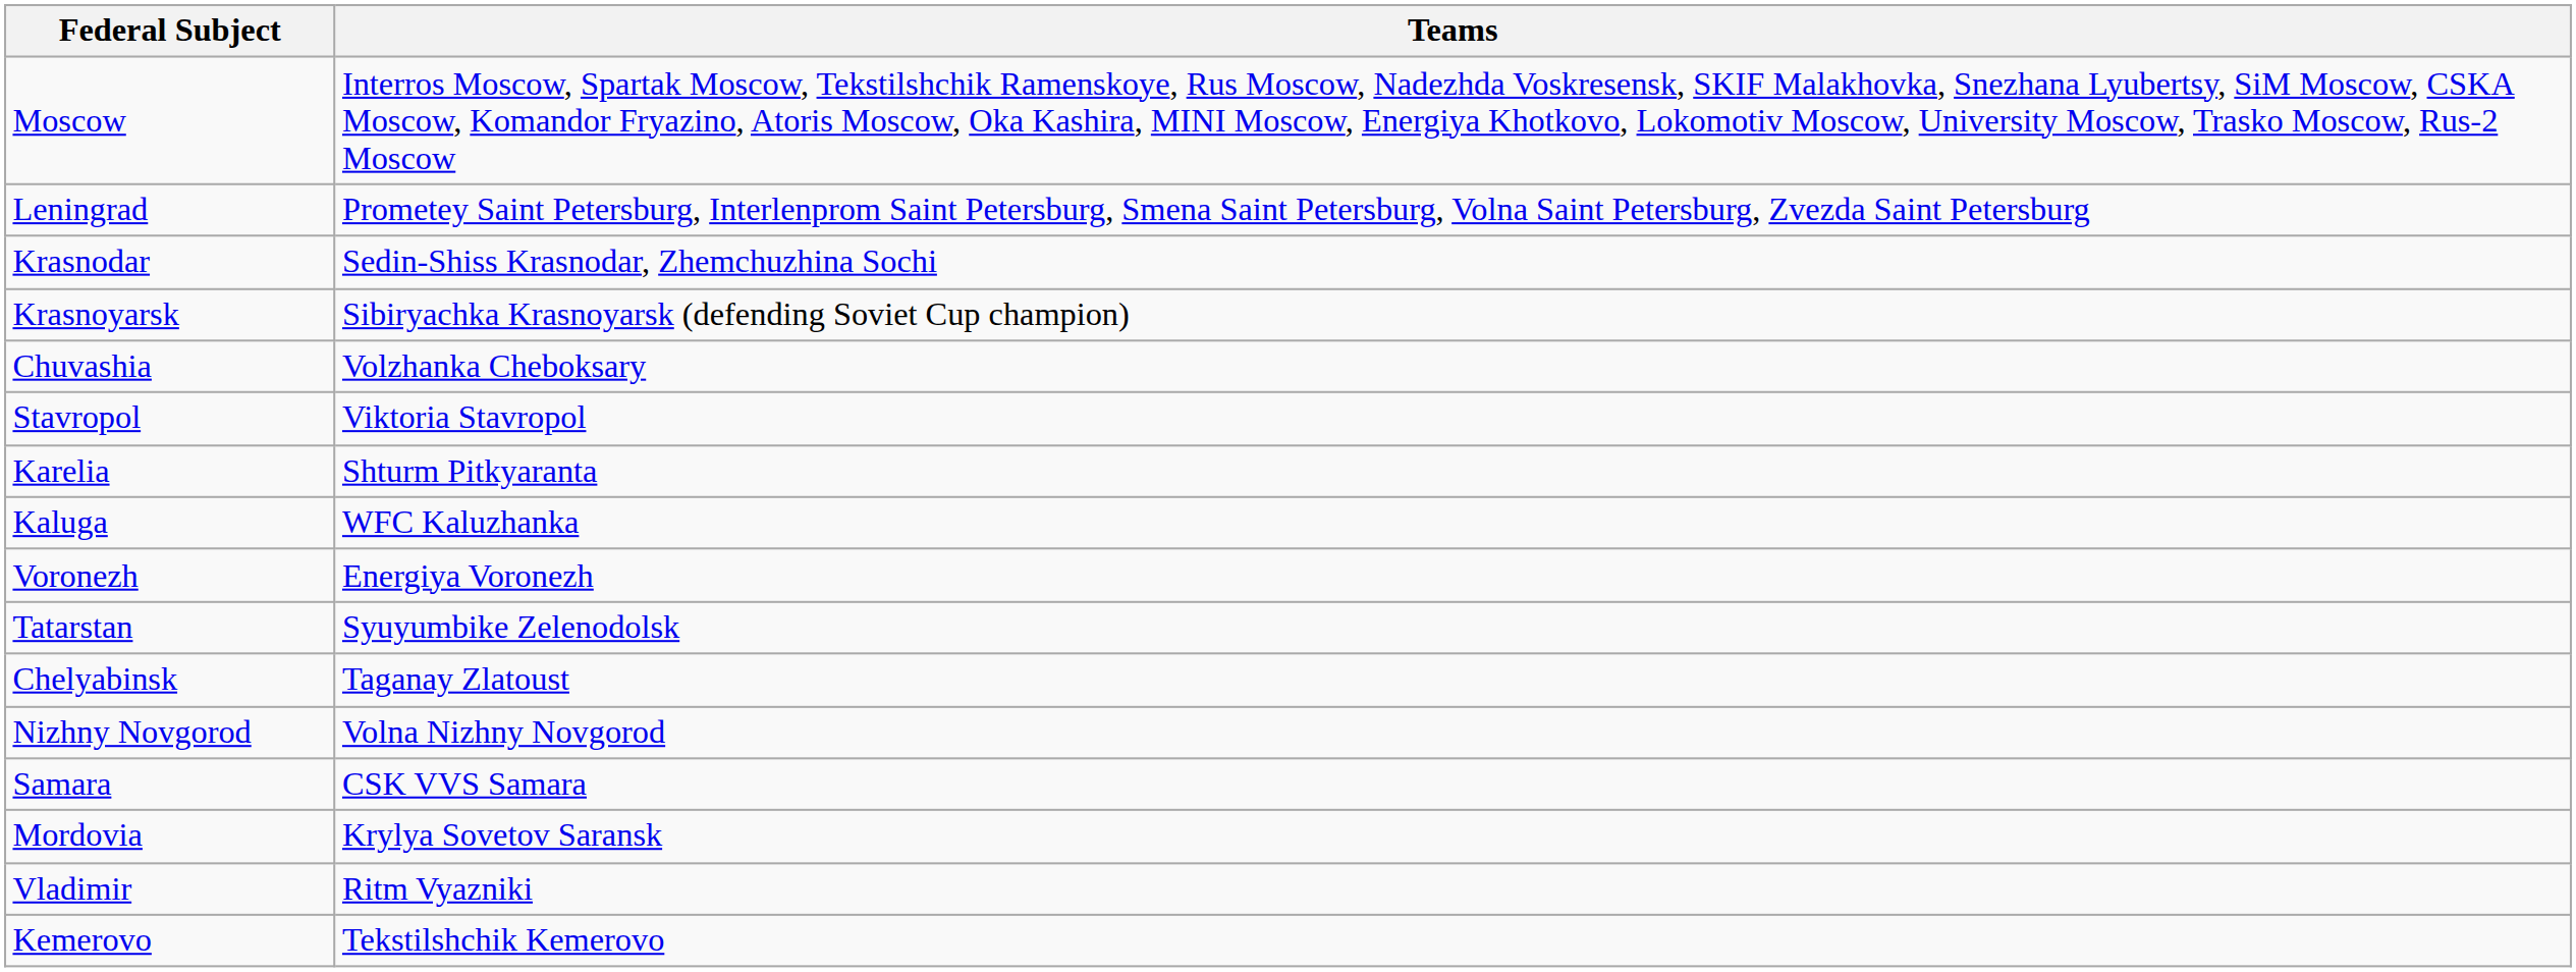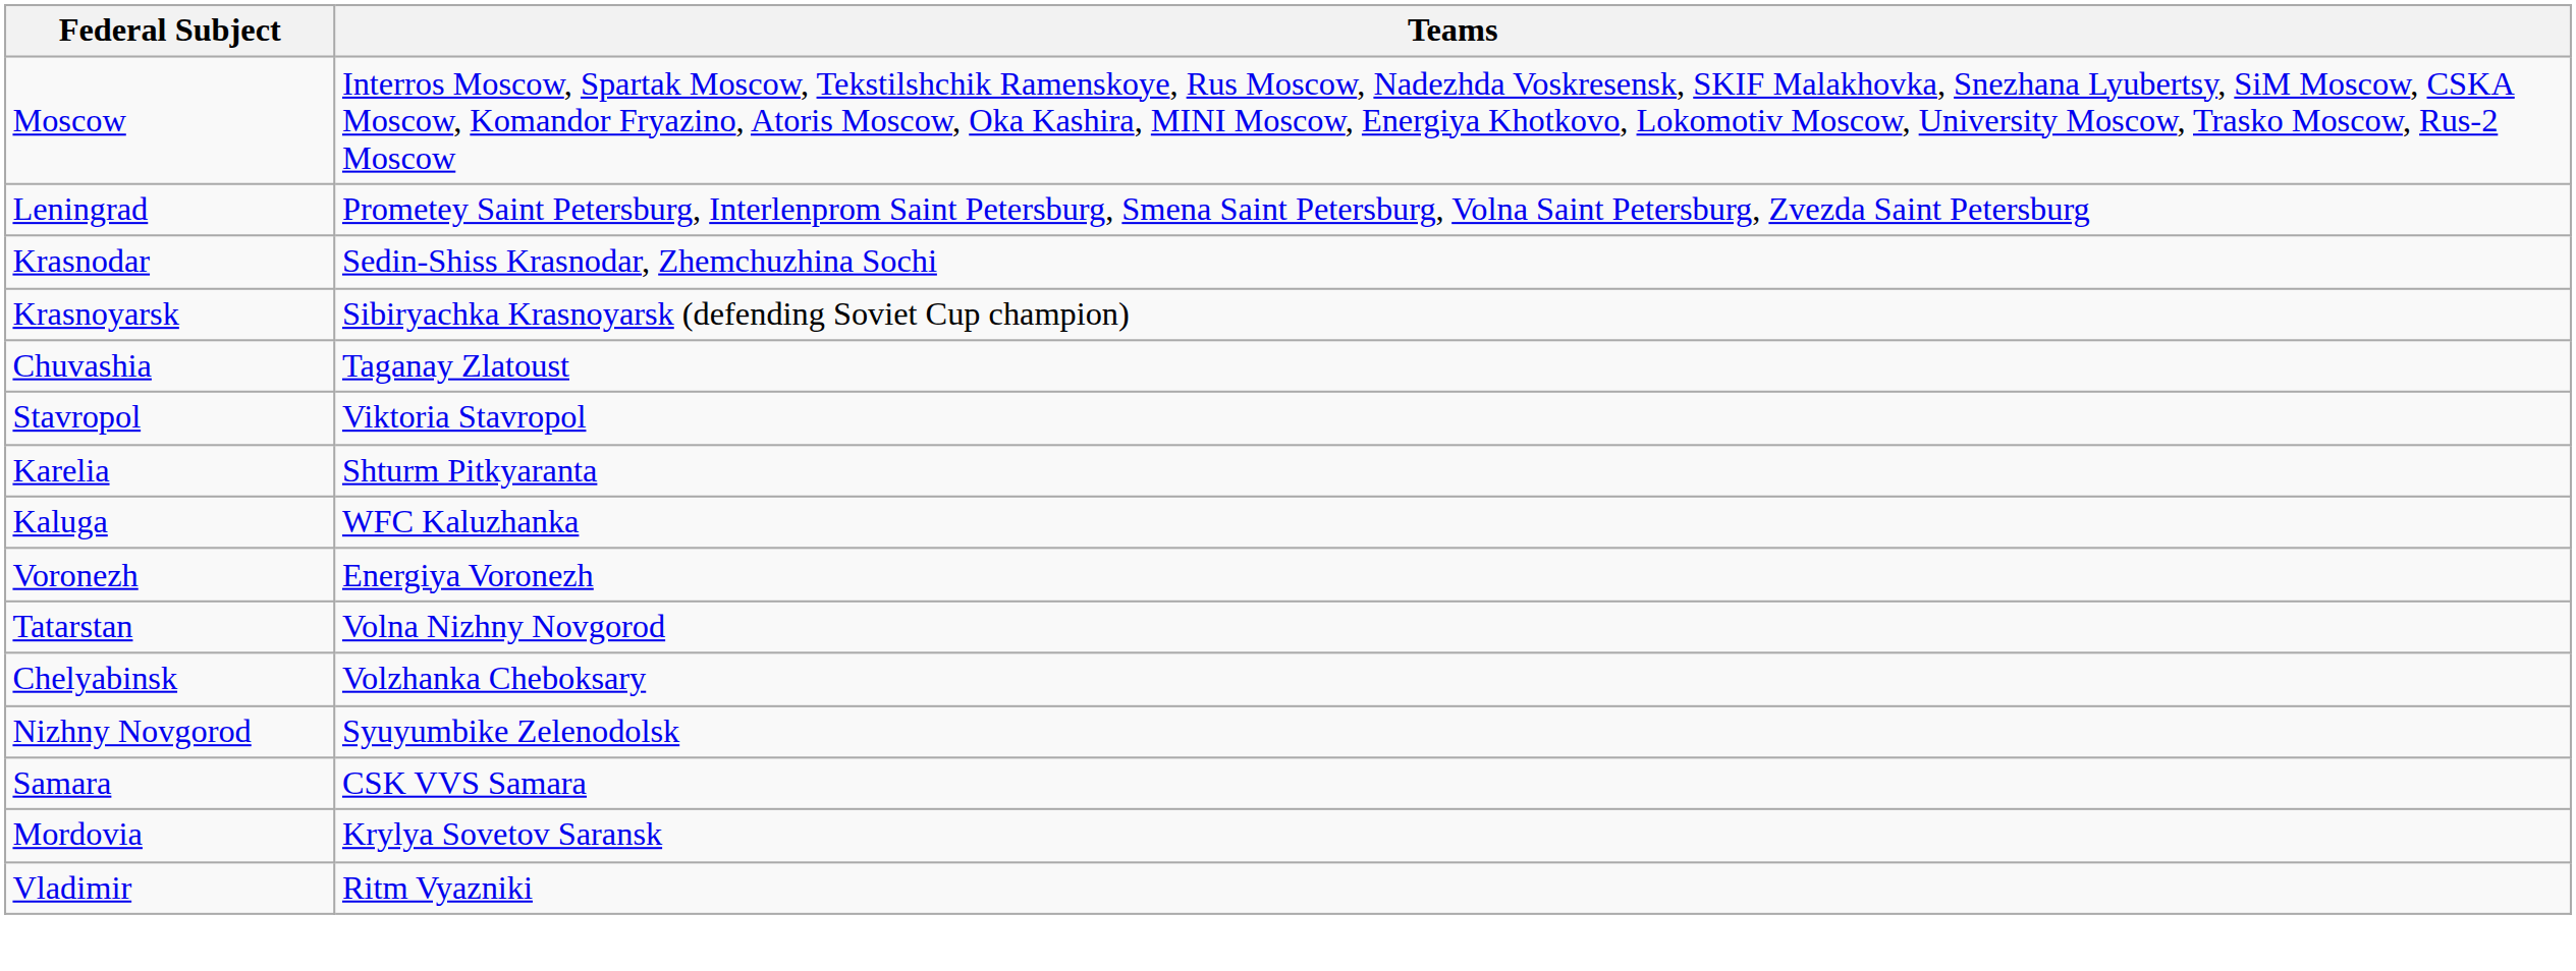Chuvashia | Teams: Volzhanka Cheboksary -> Taganay Zlatoust
Tatarstan | Teams: Syuyumbike Zelenodolsk -> Volna Nizhny Novgorod
Chelyabinsk | Teams: Taganay Zlatoust -> Volzhanka Cheboksary
Nizhny Novgorod | Teams: Volna Nizhny Novgorod -> Syuyumbike Zelenodolsk
- row: Kemerovo | Tekstilshchik Kemerovo
